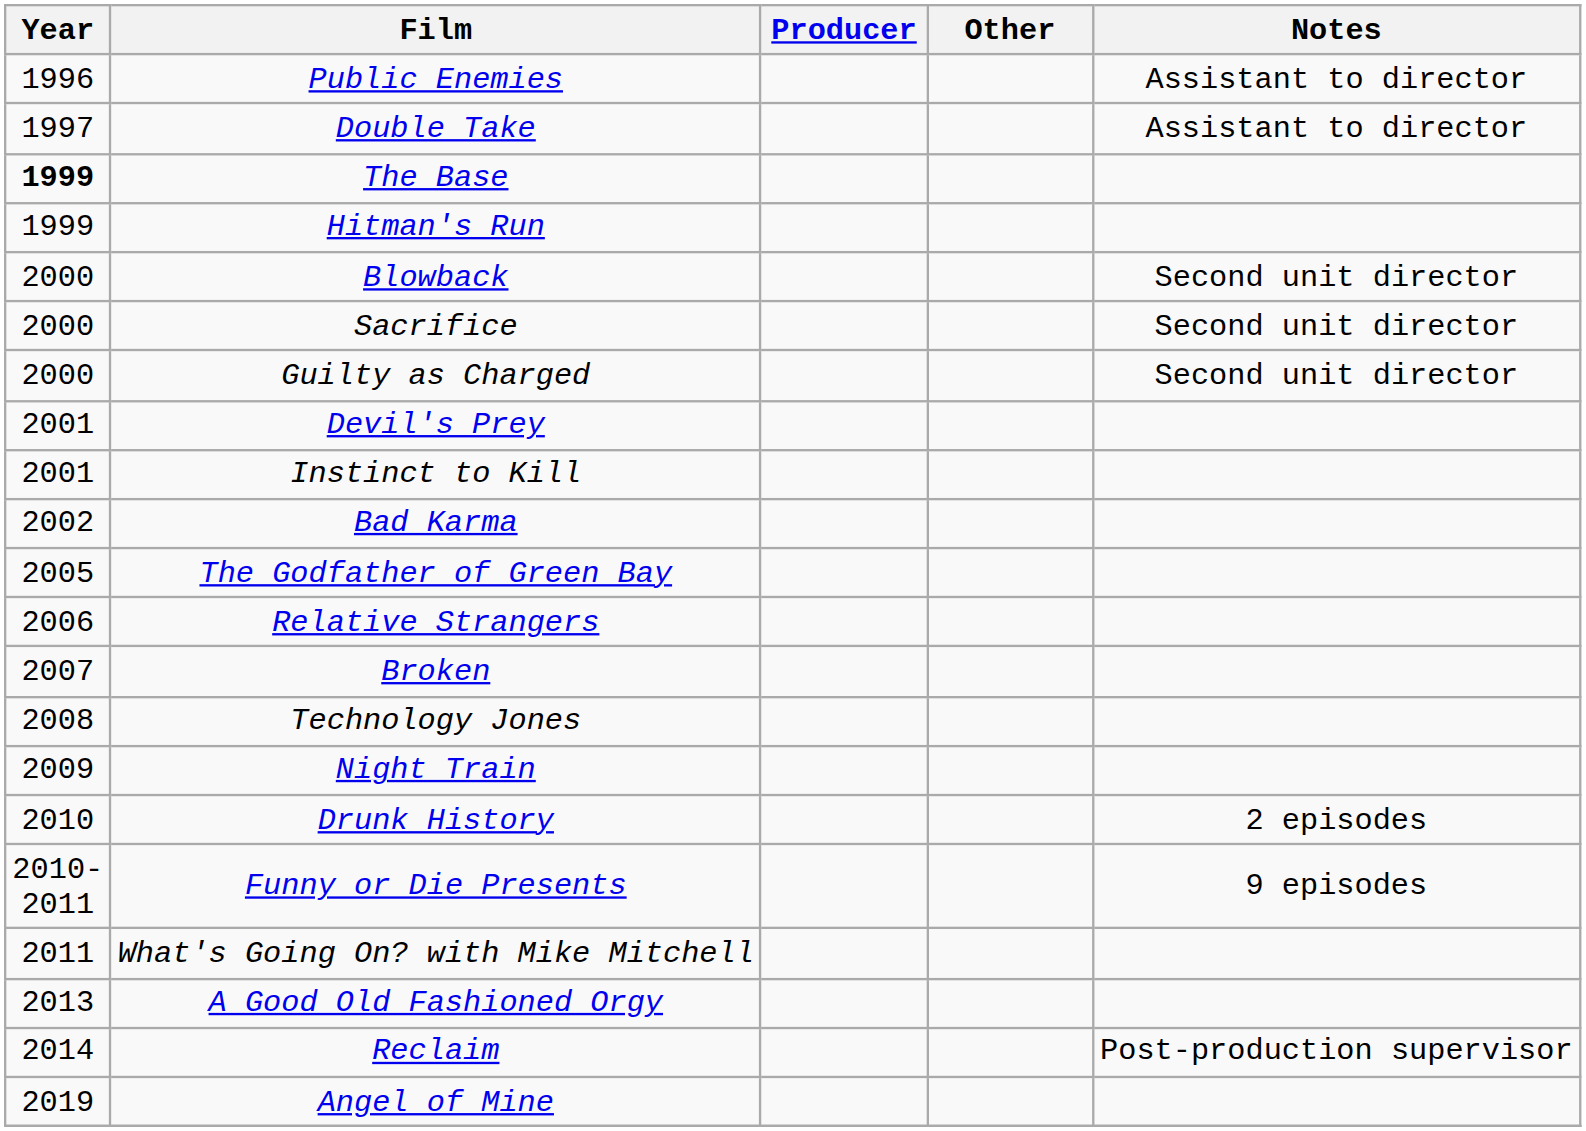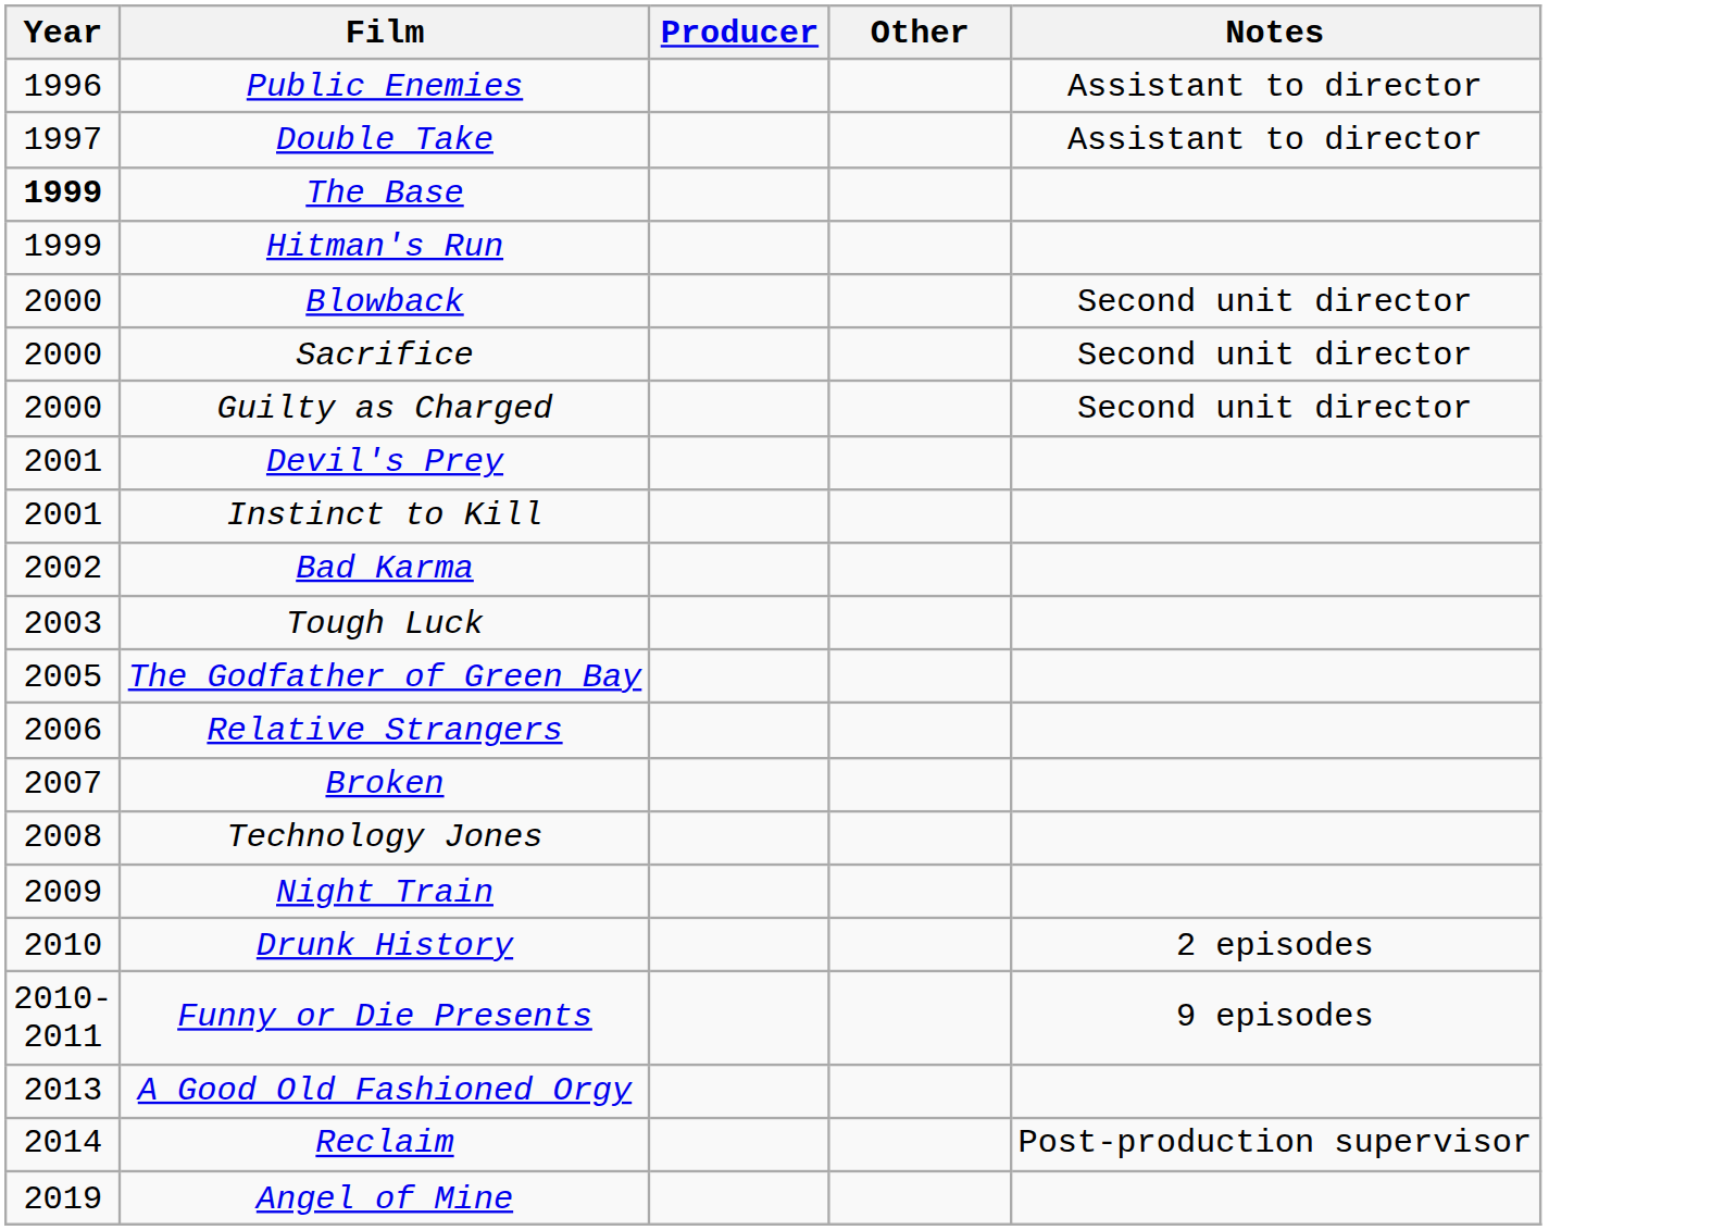+ row: 2003 | Tough Luck
- row: 2011 | What's Going On? with Mike Mitchell
